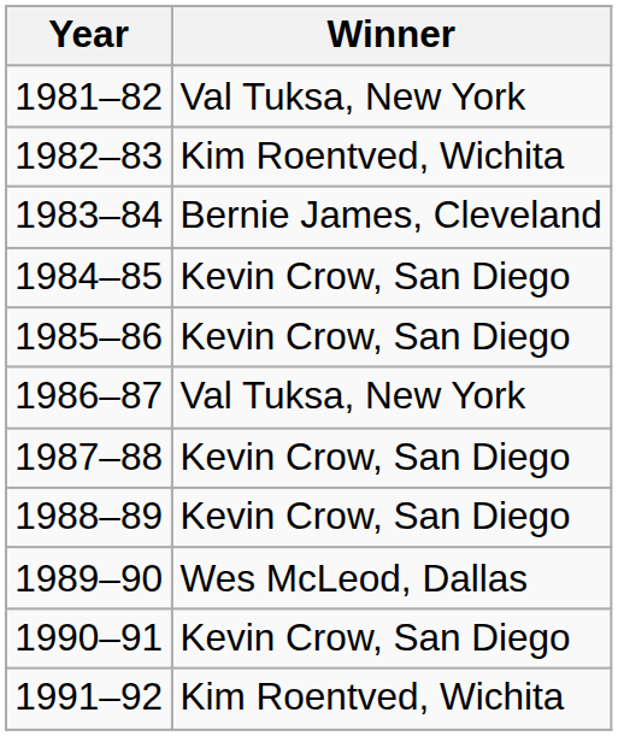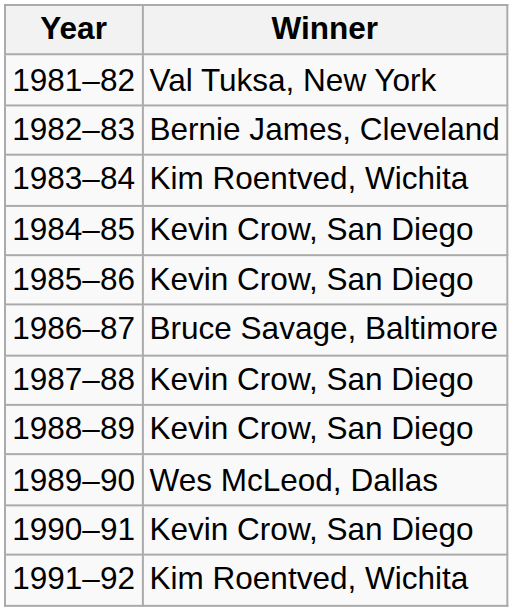1982–83 | Winner: Kim Roentved, Wichita -> Bernie James, Cleveland
1983–84 | Winner: Bernie James, Cleveland -> Kim Roentved, Wichita
1986–87 | Winner: Val Tuksa, New York -> Bruce Savage, Baltimore
